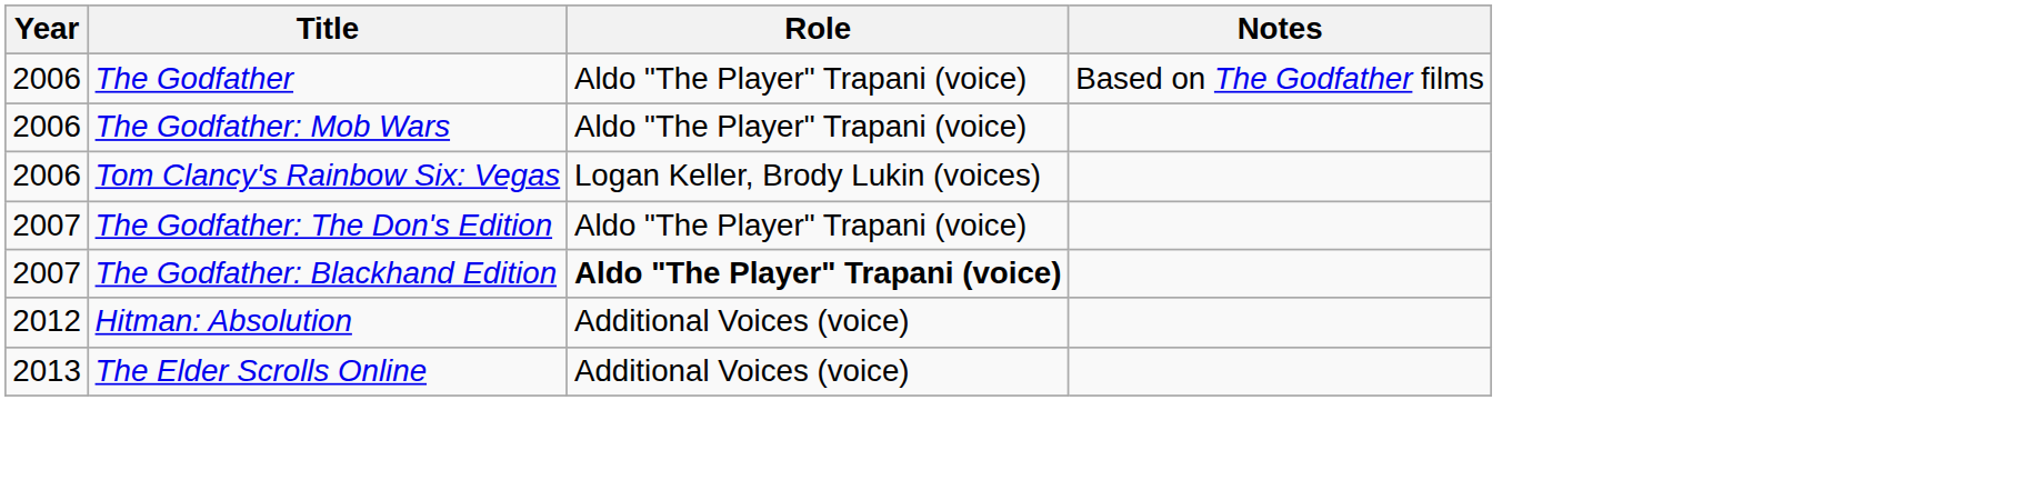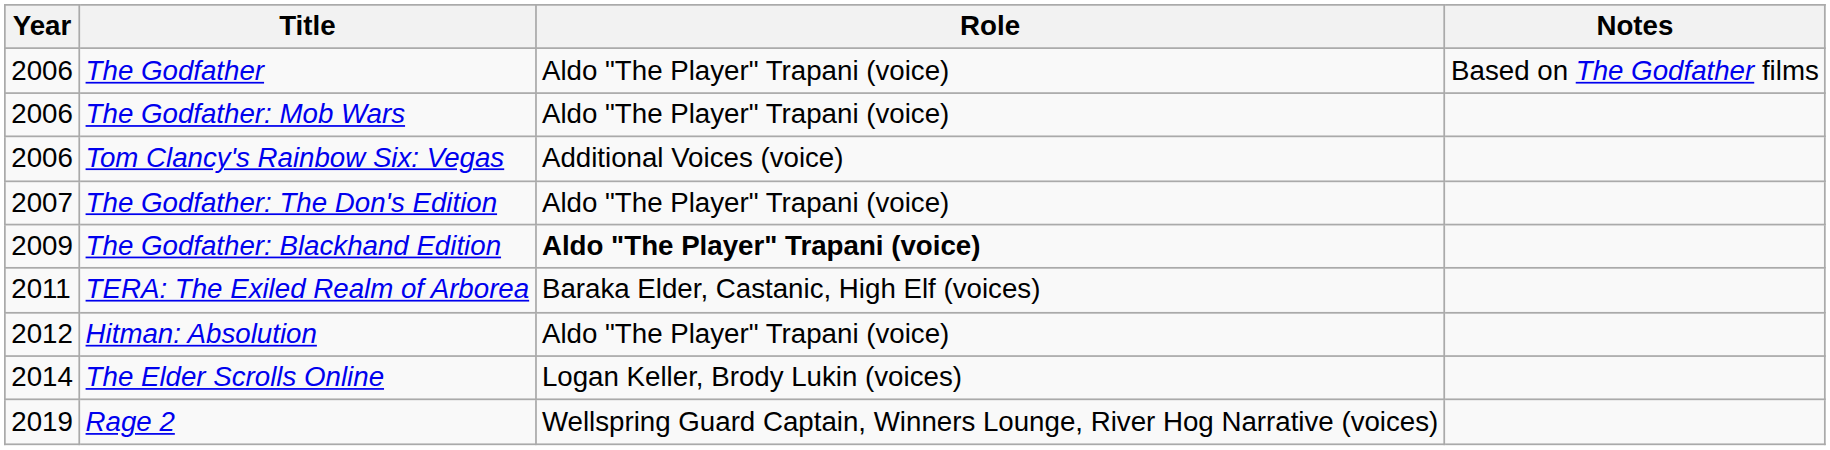Tom Clancy's Rainbow Six: Vegas | Role: Logan Keller, Brody Lukin (voices) -> Additional Voices (voice)
The Godfather: Blackhand Edition | Year: 2007 -> 2009
+ row: 2011 | TERA: The Exiled Realm of Arborea | Baraka Elder, Castanic, High Elf (voices)
Hitman: Absolution | Role: Additional Voices (voice) -> Aldo "The Player" Trapani (voice)
The Elder Scrolls Online | Year: 2013 -> 2014
The Elder Scrolls Online | Role: Additional Voices (voice) -> Logan Keller, Brody Lukin (voices)
+ row: 2019 | Rage 2 | Wellspring Guard Captain, Winners Lounge, River Hog Narrative (voices)
